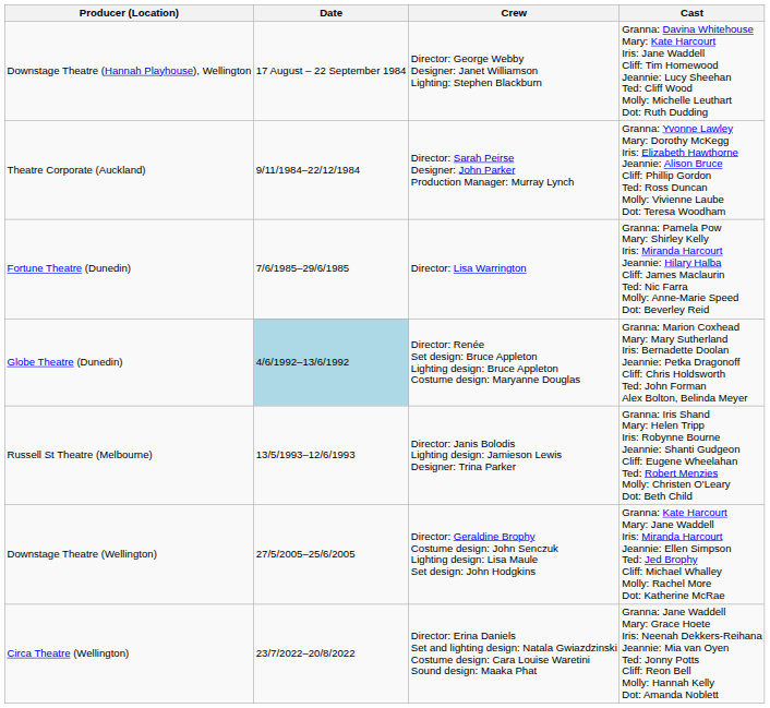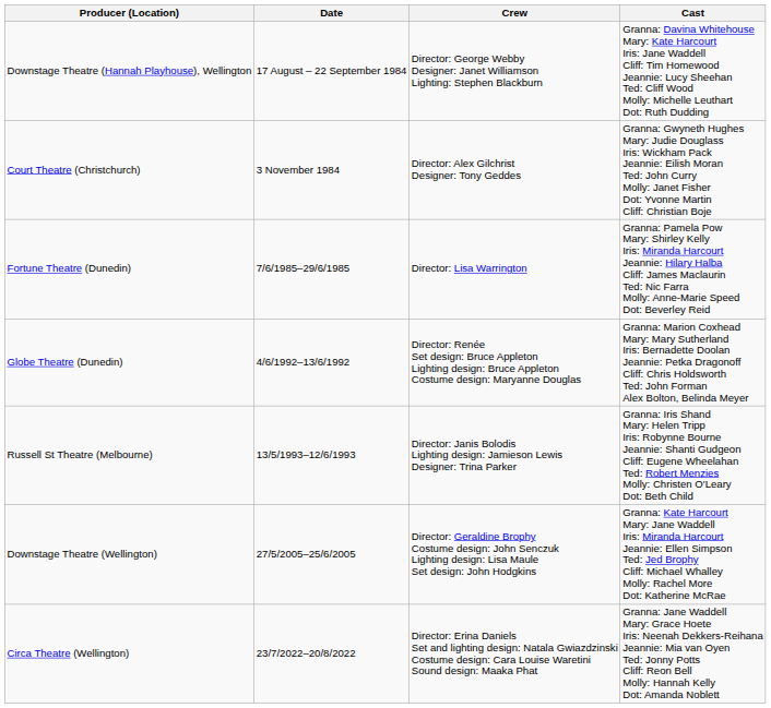+ row: Court Theatre (Christchurch) | 3 November 1984 | Director: Alex Gilchrist Designer: Tony Geddes | Granna: Gwyneth Hughes Mary: Judie Douglass Iris: Wickham Pack Jeannie: Eilish Moran Ted: John Curry Molly: Janet Fisher Dot: Yvonne Martin Cliff: Christian Boje
- row: Theatre Corporate (Auckland) | 9/11/1984–22/12/1984 | Director: Sarah Peirse Designer: John Parker Production Manager: Murray Lynch | Granna: Yvonne Lawley Mary: Dorothy McKegg Iris: Elizabeth Hawthorne Jeannie: Alison Bruce Cliff: Phillip Gordon Ted: Ross Duncan Molly: Vivienne Laube Dot: Teresa Woodham
Globe Theatre (Dunedin) | Date: lightblue background -> no background
